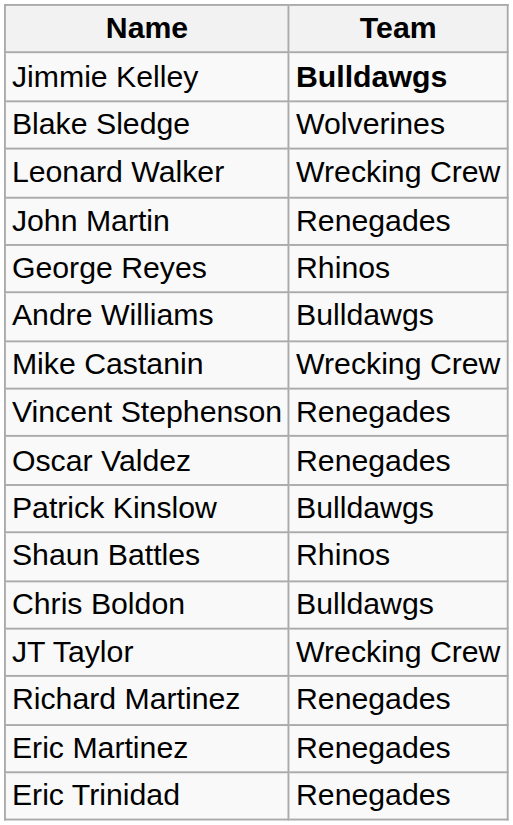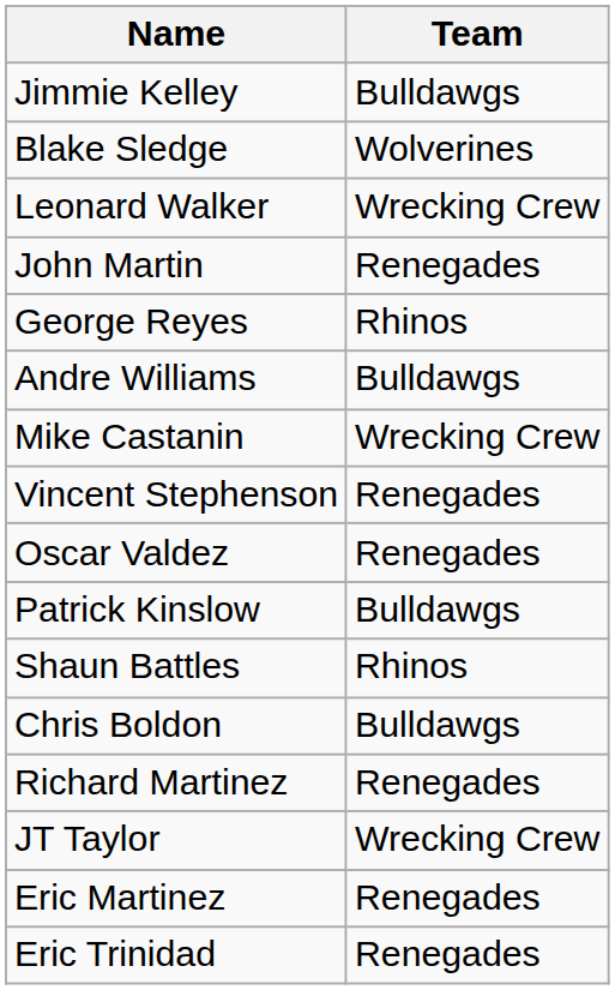Jimmie Kelley | Team: bold -> normal
rows swapped: Richard Martinez <-> JT Taylor
